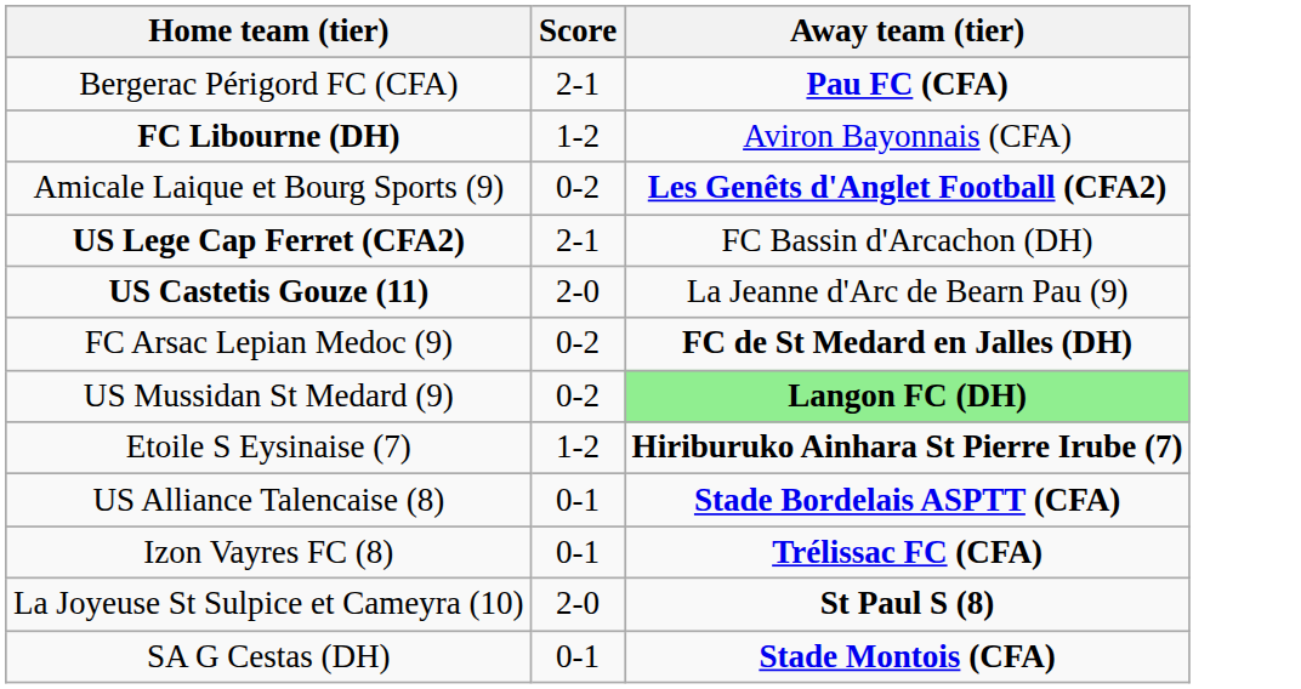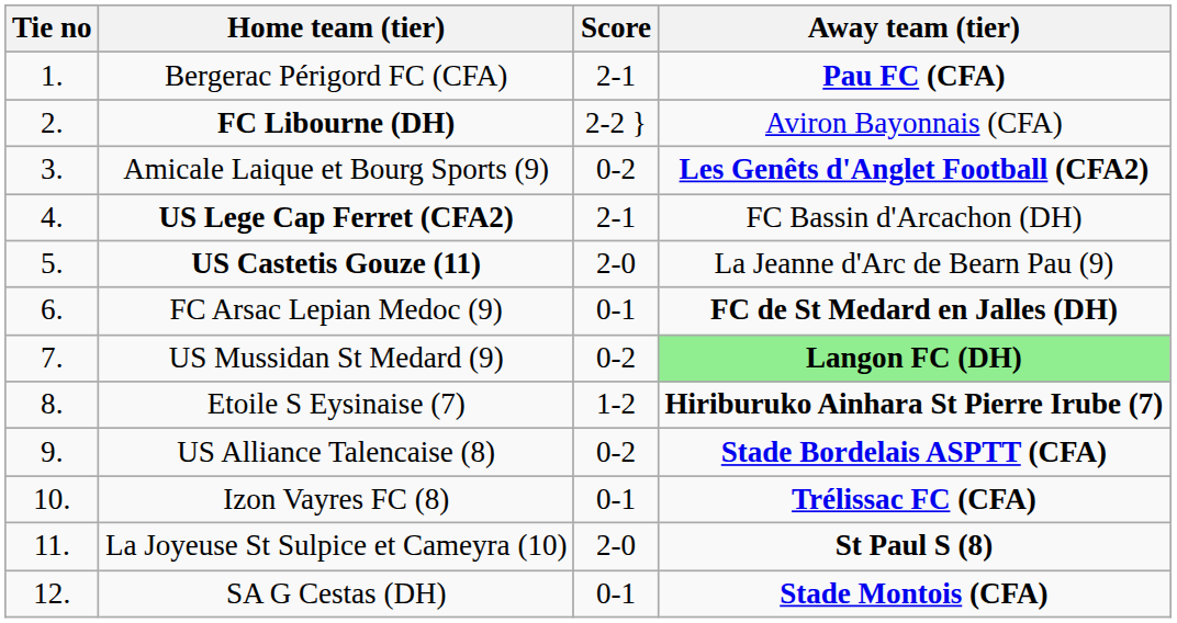+ column: Tie no | 1. | 2. | 3. | 4. | 5. | 6. | 7. | 8. | 9. | 10. | 11. | 12.
FC Libourne (DH) | Score: 1-2 -> 2-2 }
FC Arsac Lepian Medoc (9) | Score: 0-2 -> 0-1
US Alliance Talencaise (8) | Score: 0-1 -> 0-2
